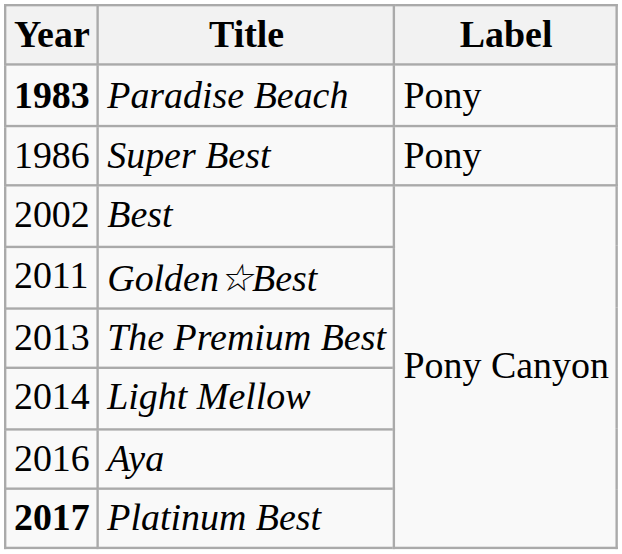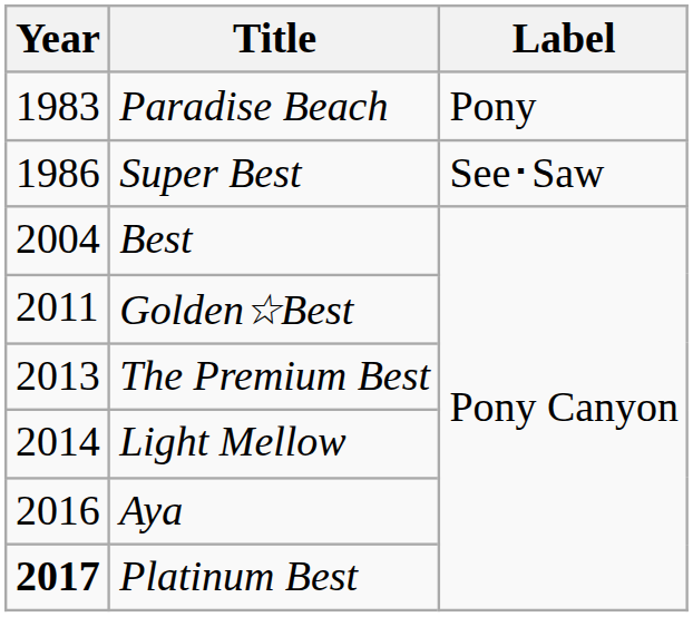Paradise Beach | Year: bold -> normal
Super Best | Label: Pony -> See･Saw
Best | Year: 2002 -> 2004
